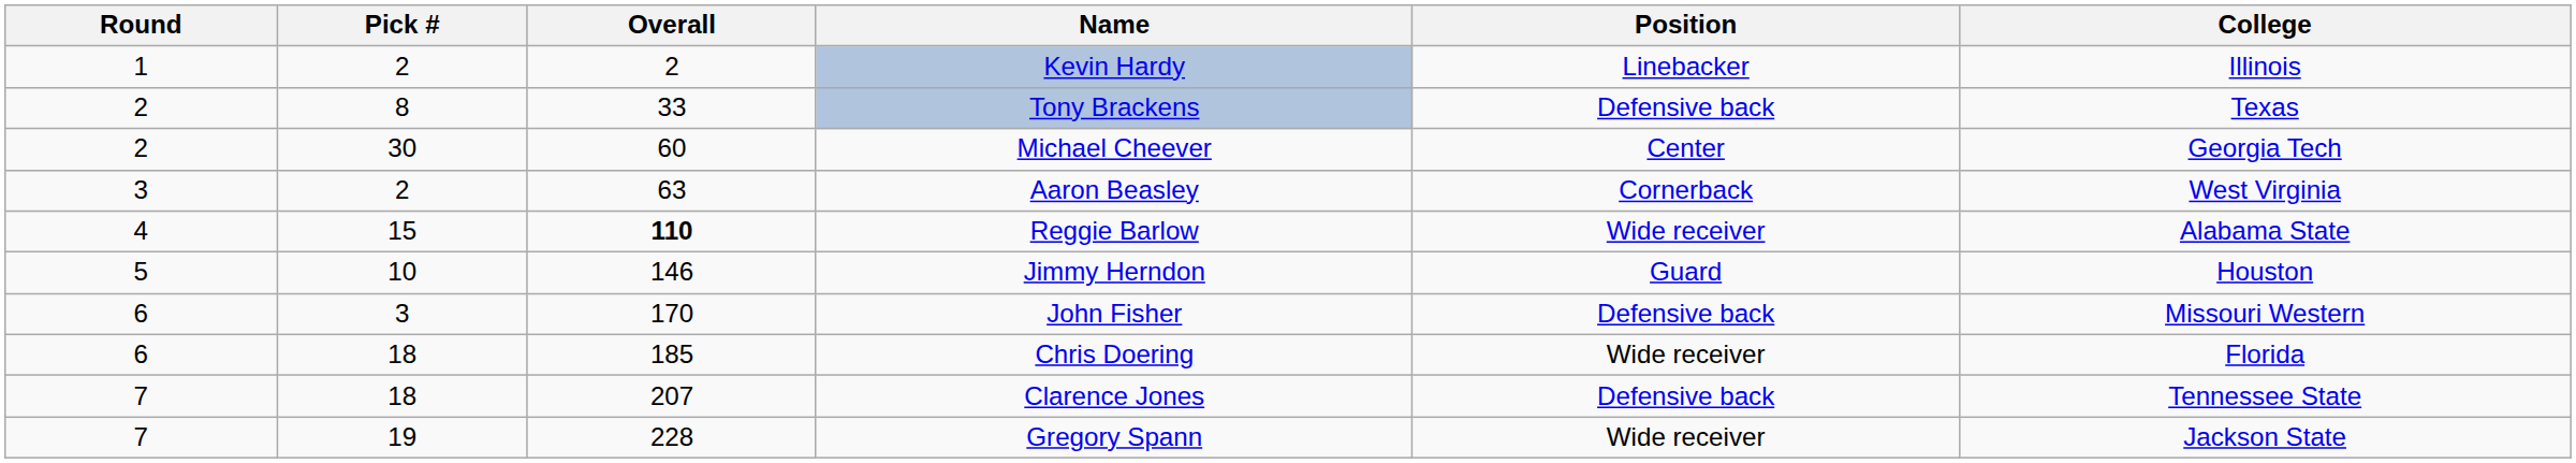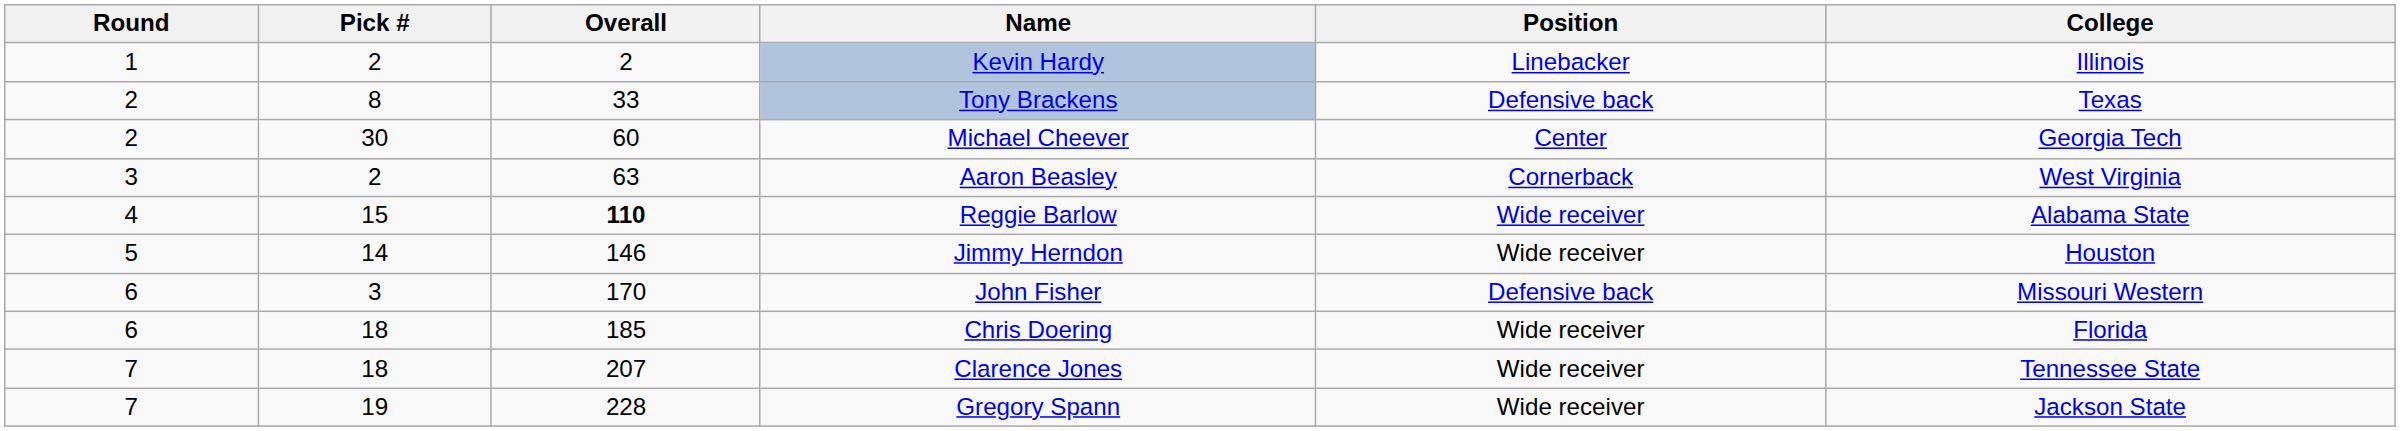Jimmy Herndon | Pick #: 10 -> 14
Jimmy Herndon | Position: Guard -> Wide receiver
Clarence Jones | Position: Defensive back -> Wide receiver
